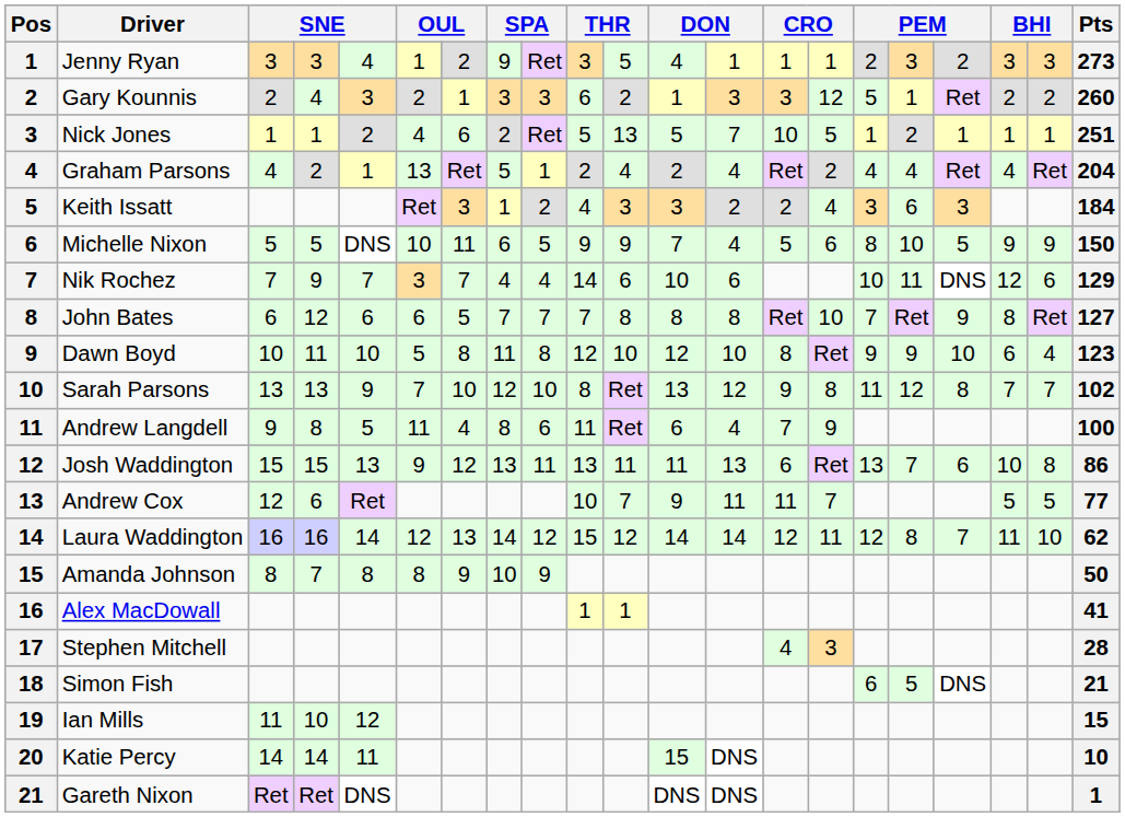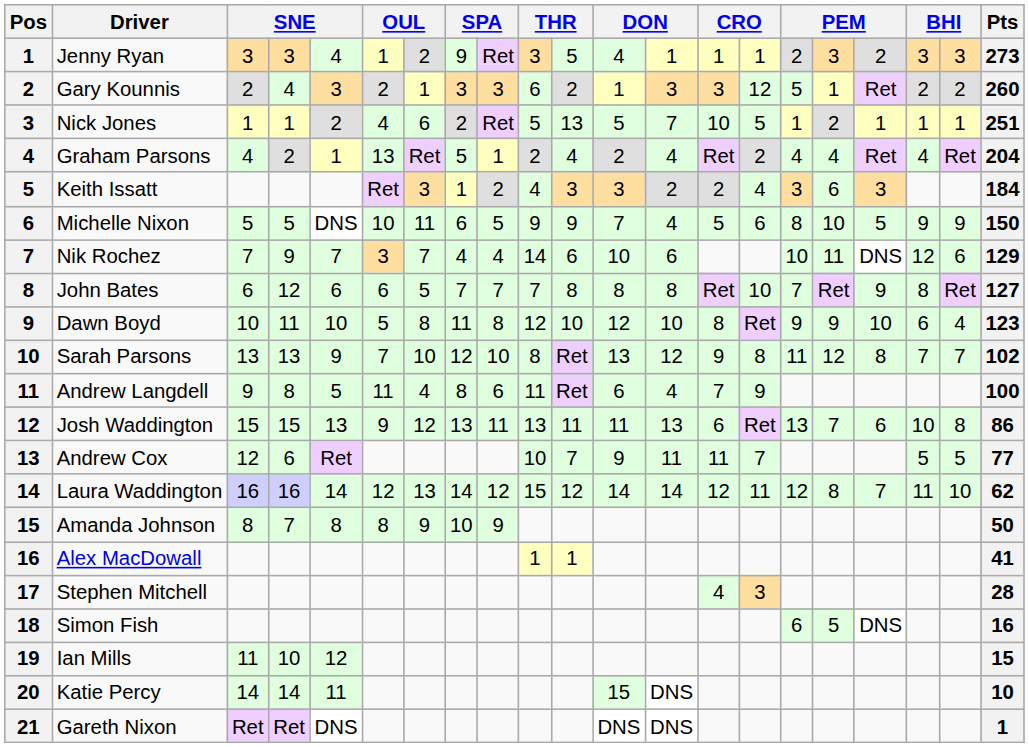Simon Fish | Pts: 21 -> 16
